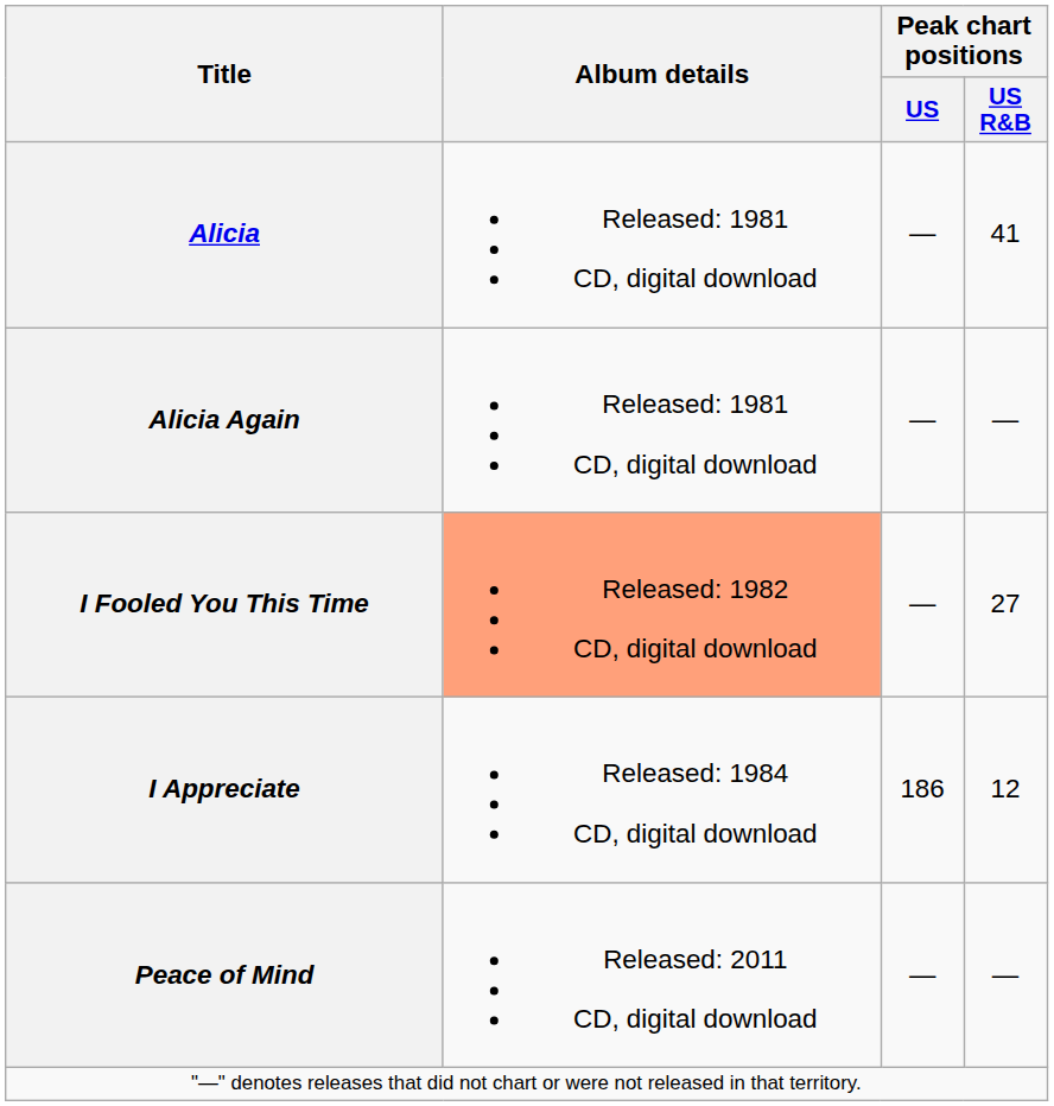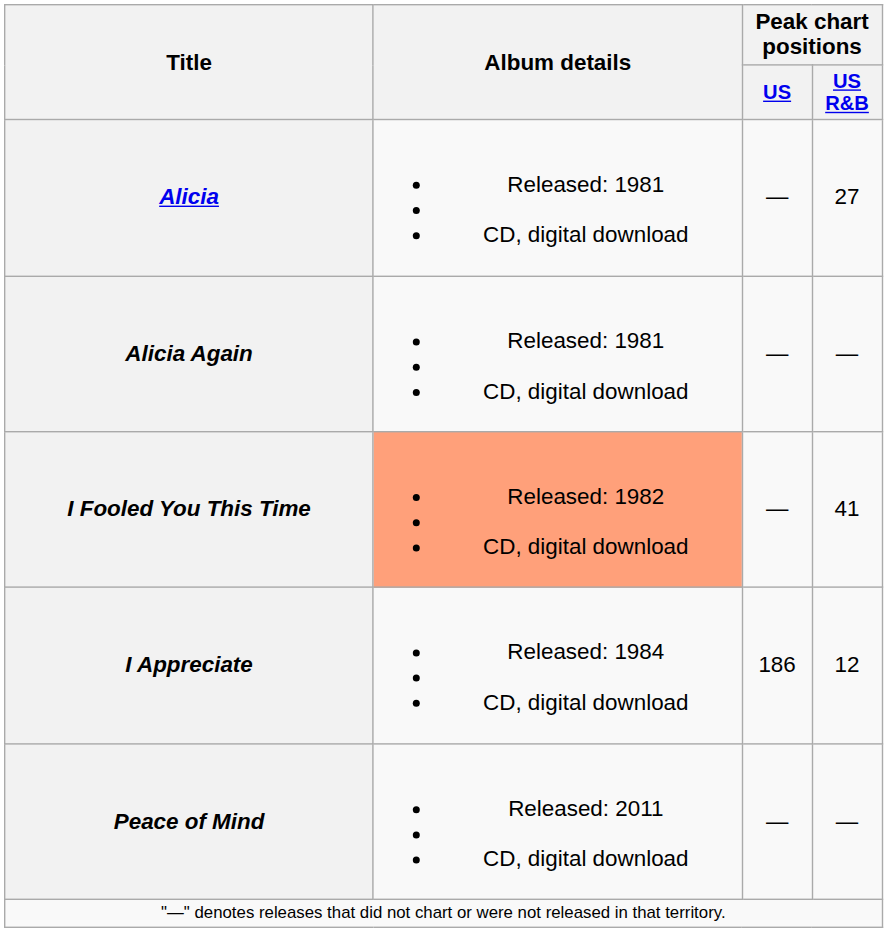Alicia | Peak chart positions / US R&B: 41 -> 27
I Fooled You This Time | Peak chart positions / US R&B: 27 -> 41
